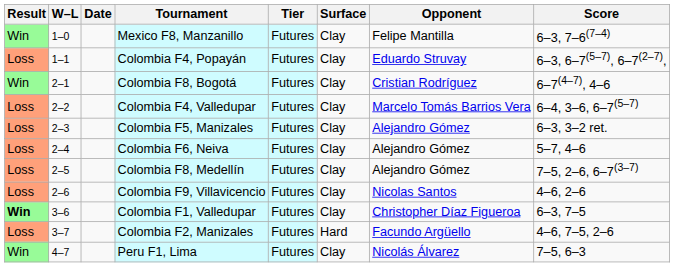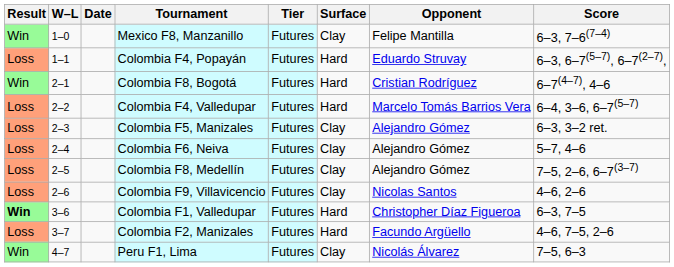Colombia F4, Popayán | Surface: Clay -> Hard
Colombia F8, Bogotá | Surface: Clay -> Hard
Colombia F4, Valledupar | Surface: Clay -> Hard
Colombia F1, Valledupar | Surface: Clay -> Hard
